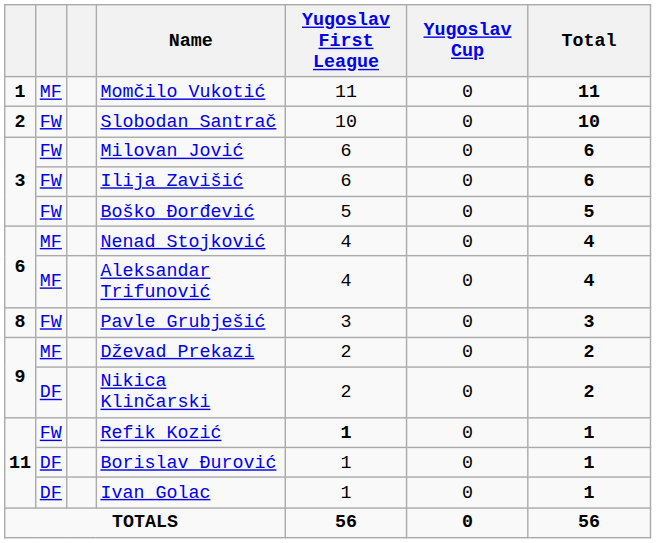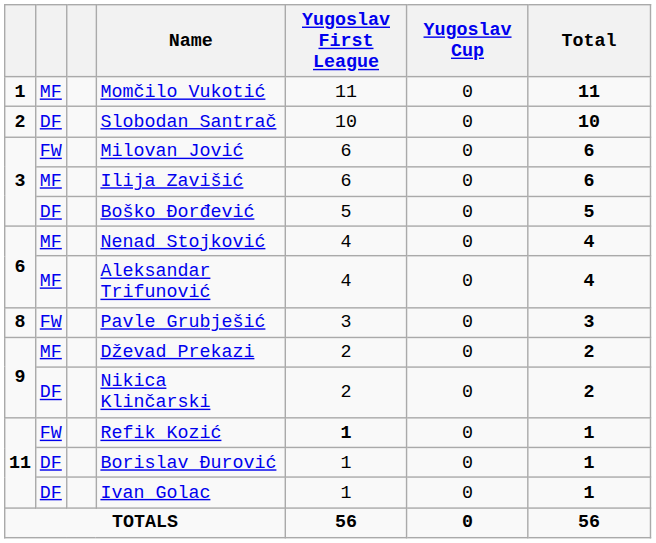Slobodan Santrač | column 2: FW -> DF
Ilija Zavišić | column 2: FW -> MF
Boško Đorđević | column 2: FW -> DF
